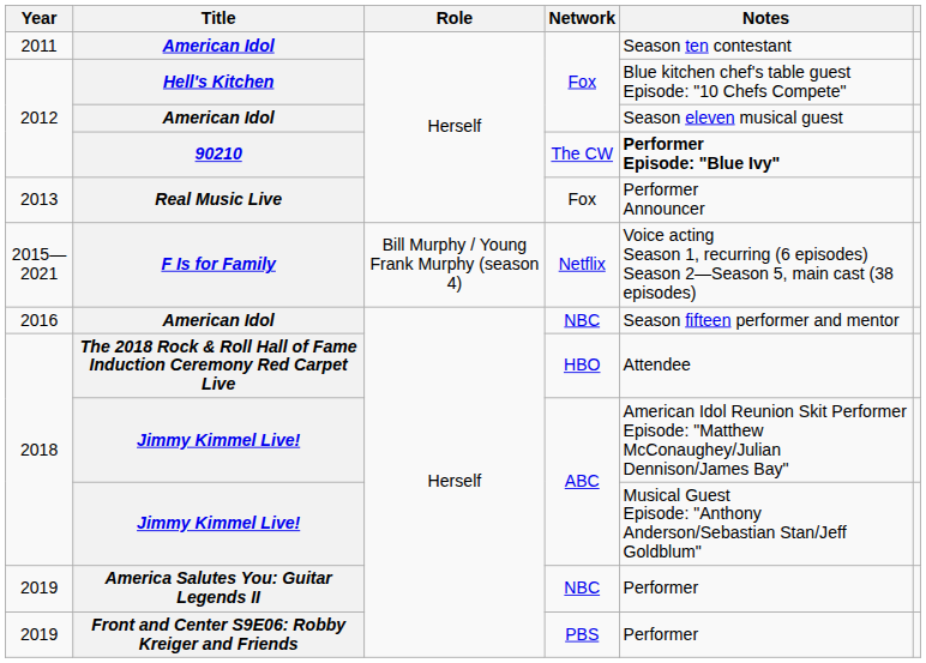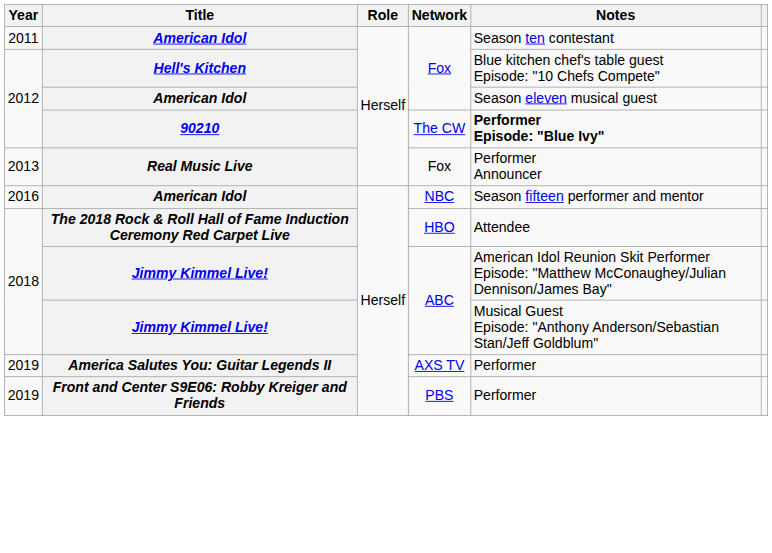- row: 2015—2021 | F Is for Family | Bill Murphy / Young Frank Murphy (season 4) | Netflix | Voice acting Season 1, recurring (6 episodes) Season 2—Season 5, main cast (38 episodes)
America Salutes You: Guitar Legends II | Network: NBC -> AXS TV
